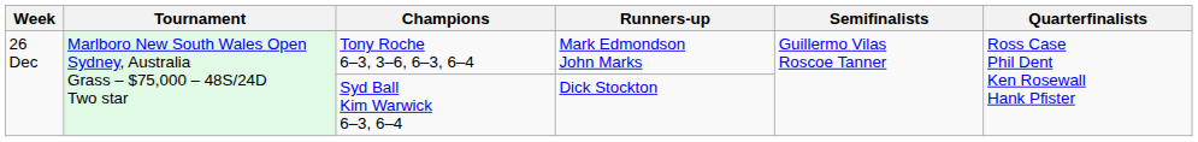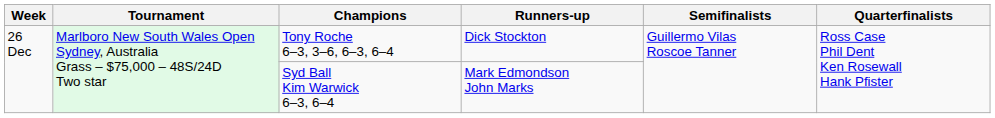Tony Roche 6–3, 3–6, 6–3, 6–4 | Runners-up: Mark Edmondson John Marks -> Dick Stockton
Syd Ball Kim Warwick 6–3, 6–4 | Runners-up: Dick Stockton -> Mark Edmondson John Marks
